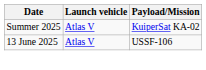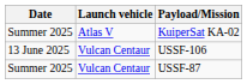USSF-106 | Launch vehicle: Atlas V -> Vulcan Centaur
+ row: Summer 2025 | Vulcan Centaur | USSF-87
